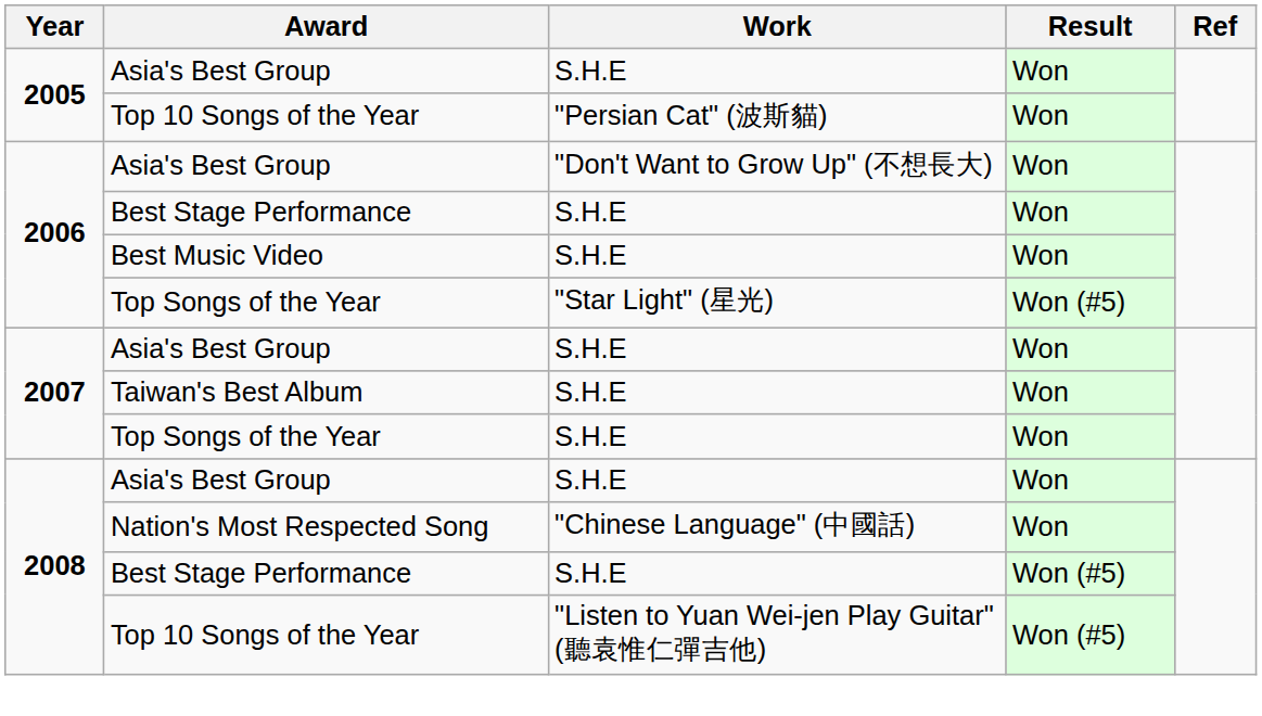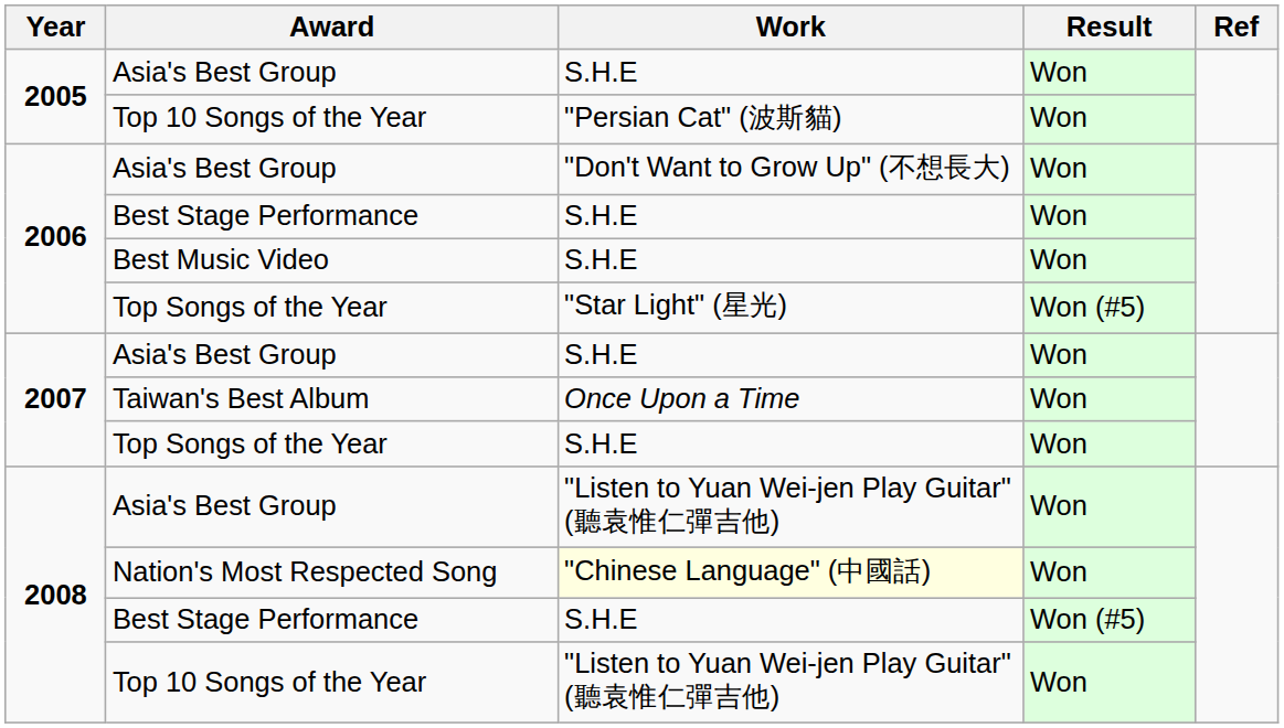Taiwan's Best Album | Work: S.H.E -> Once Upon a Time
2008 / Asia's Best Group | Work: S.H.E -> "Listen to Yuan Wei-jen Play Guitar" (聽袁惟仁彈吉他)
Nation's Most Respected Song | Work: no background -> lightyellow background
2008 / Top 10 Songs of the Year | Result: Won (#5) -> Won
